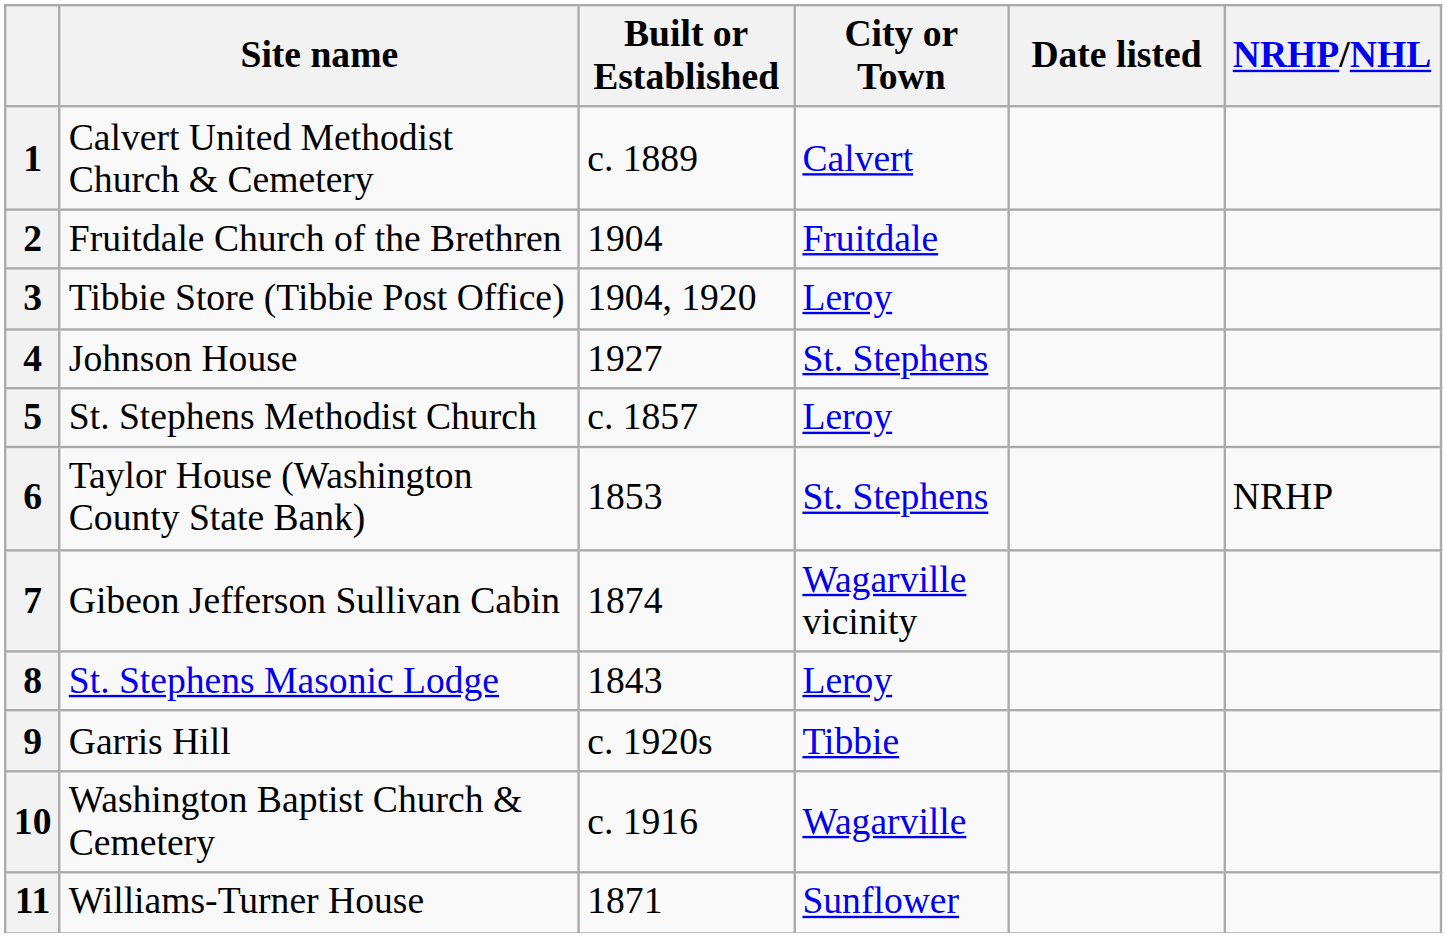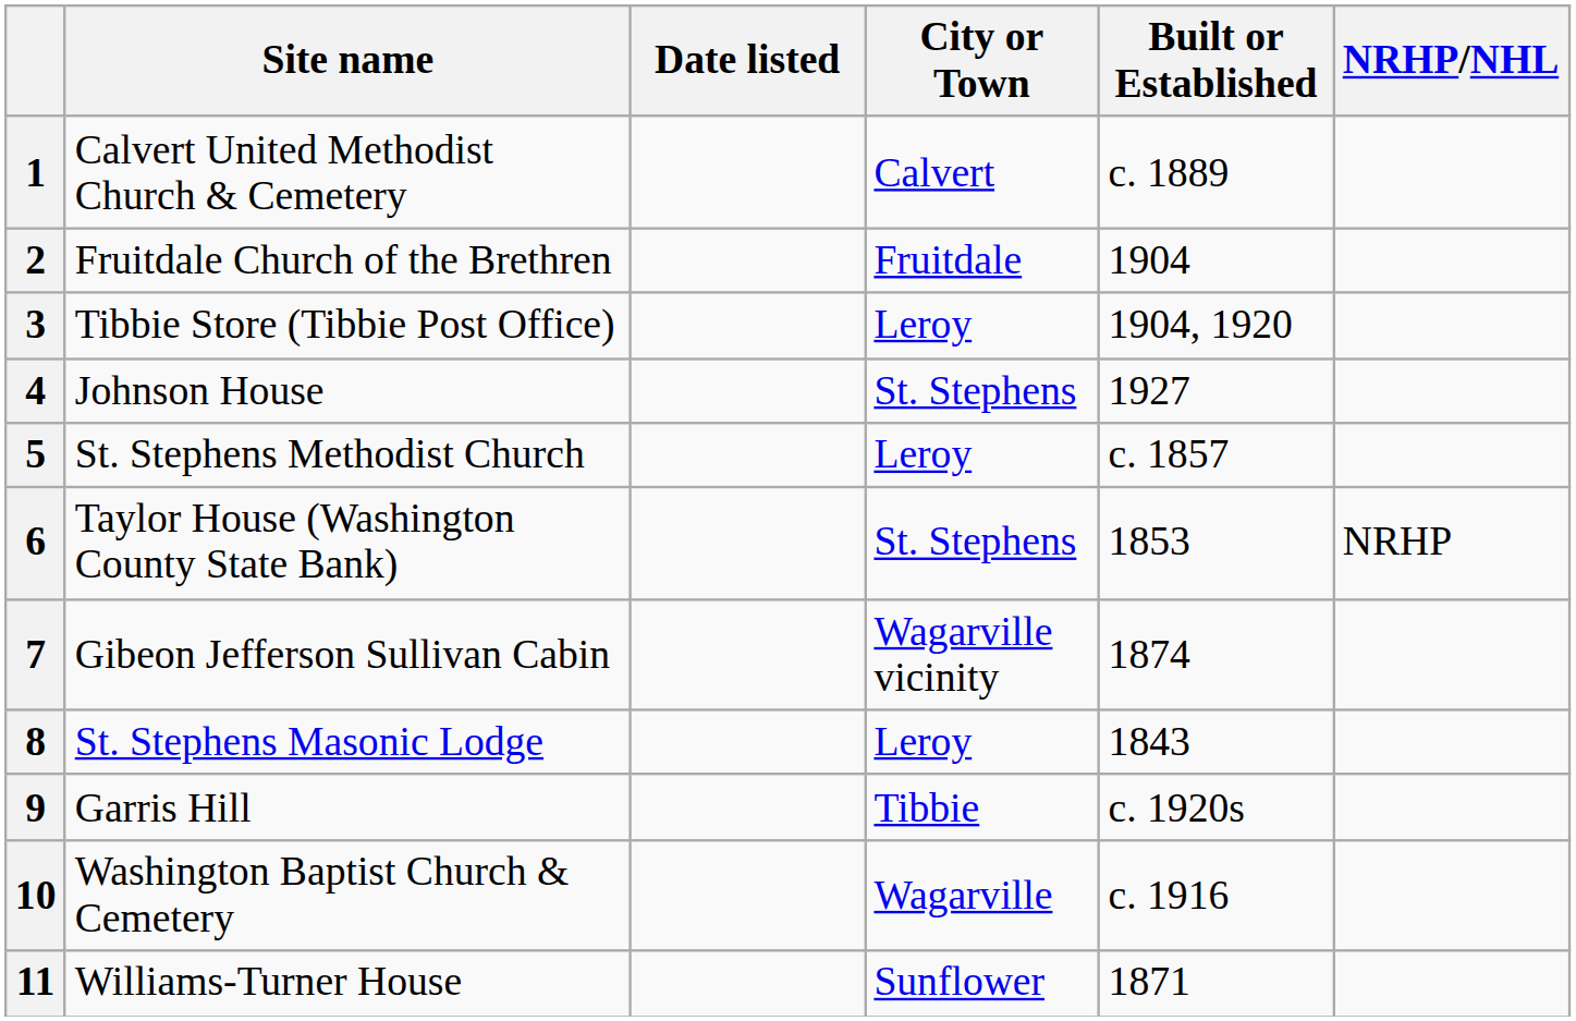columns swapped: Date listed <-> Built or Established
